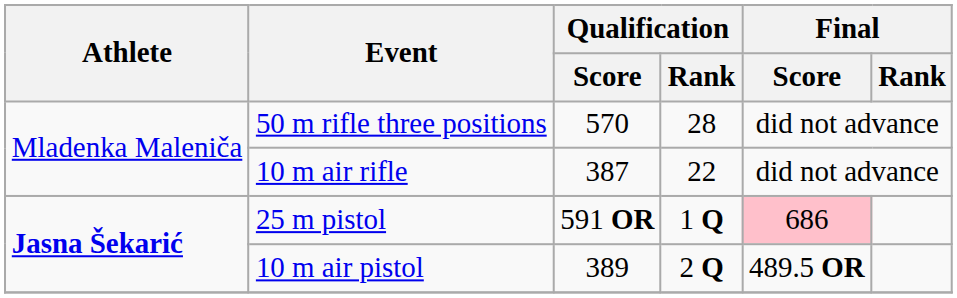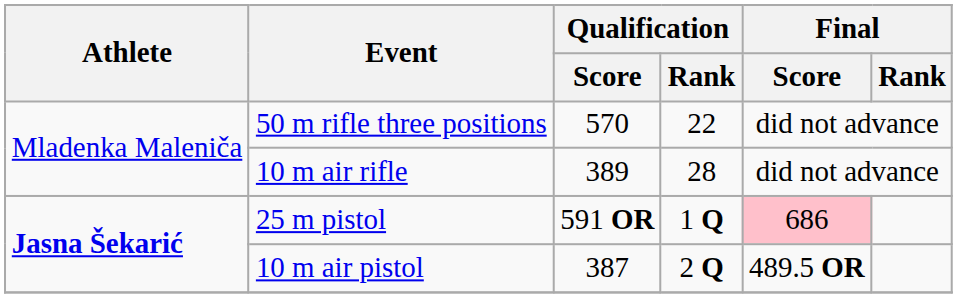50 m rifle three positions | Qualification / Rank: 28 -> 22
10 m air rifle | Qualification / Score: 387 -> 389
10 m air rifle | Qualification / Rank: 22 -> 28
10 m air pistol | Qualification / Score: 389 -> 387
